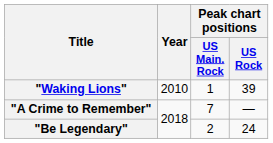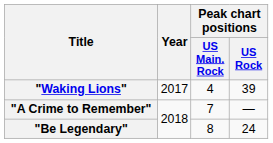"Waking Lions" | Year: 2010 -> 2017
"Waking Lions" | Peak chart positions / US Main. Rock: 1 -> 4
"Be Legendary" | Peak chart positions / US Main. Rock: 2 -> 8
